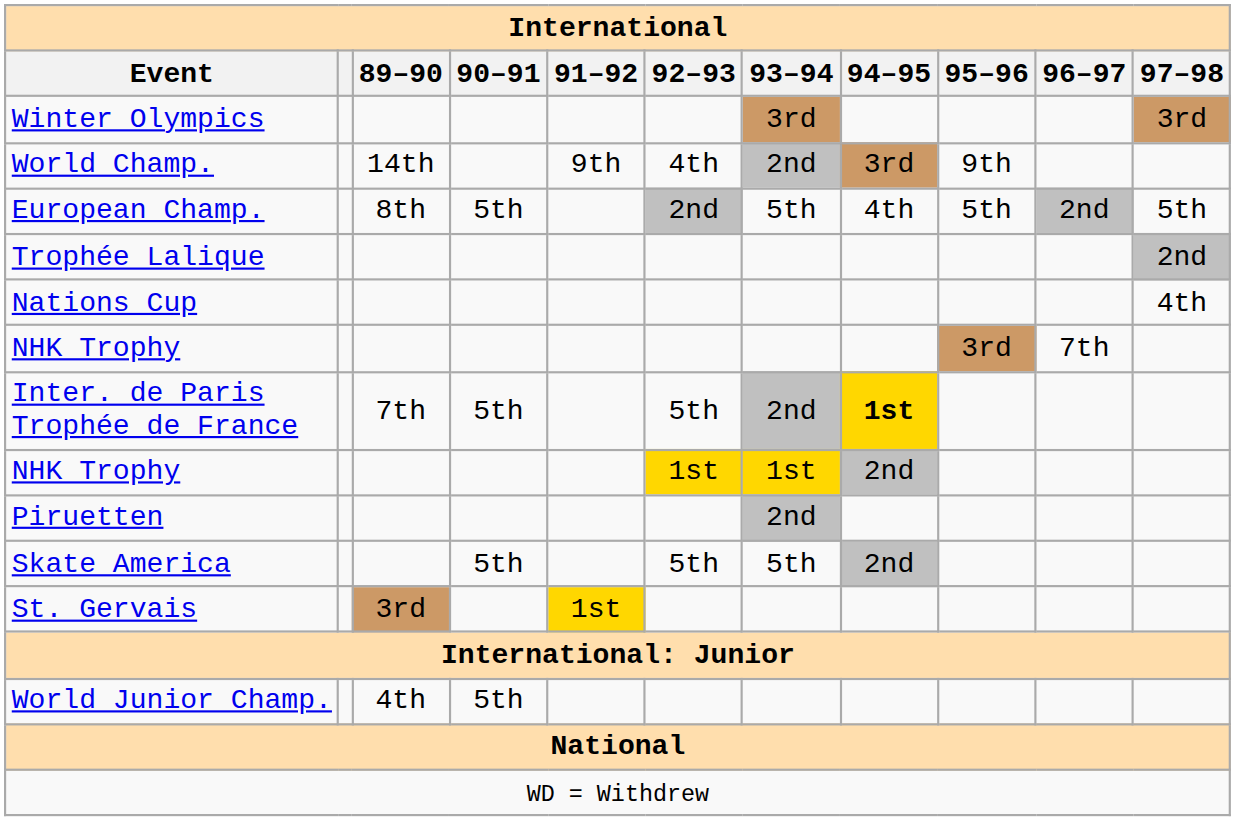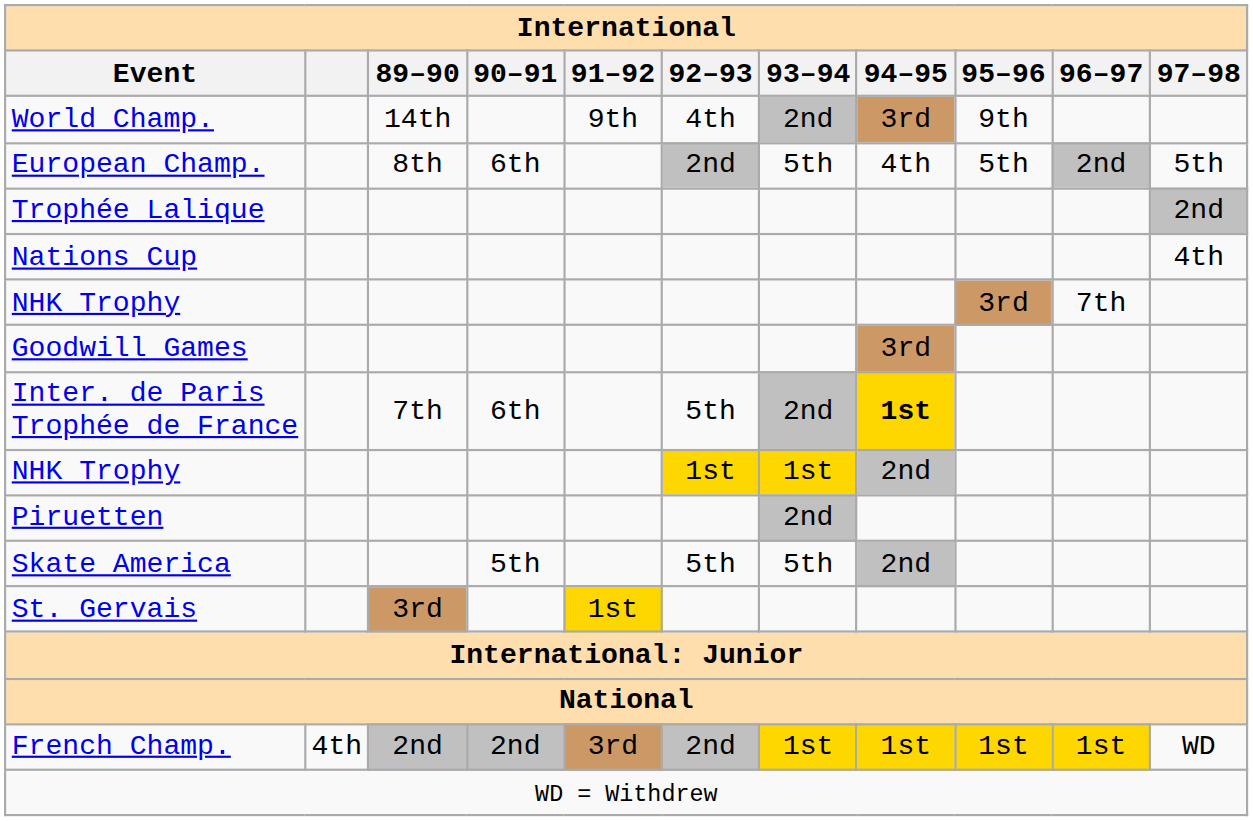- row: Winter Olympics | 3rd | 3rd
European Champ. | 90–91: 5th -> 6th
+ row: Goodwill Games | 3rd
Inter. de Paris Trophée de France | 90–91: 5th -> 6th
- row: World Junior Champ. | 4th | 5th
+ row: French Champ. | 4th | 2nd | 2nd | 3rd | 2nd | 1st | 1st | 1st | 1st | WD
